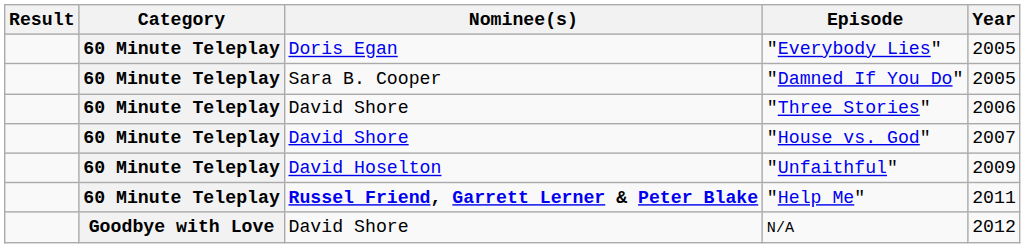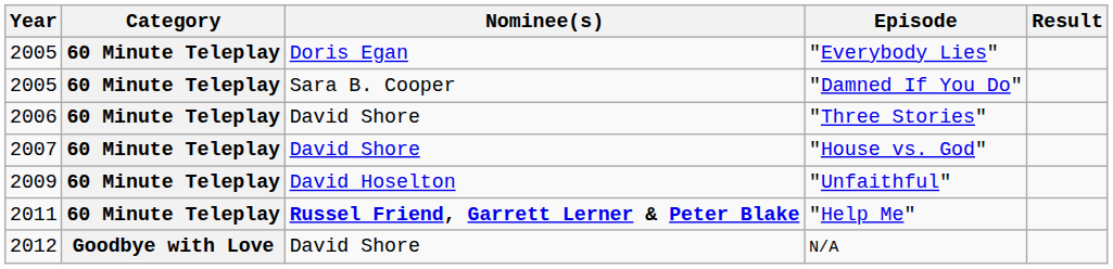columns swapped: Year <-> Result
